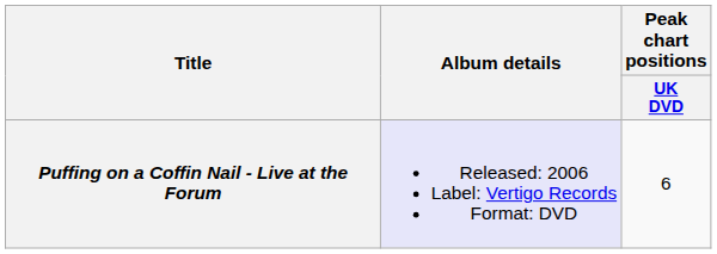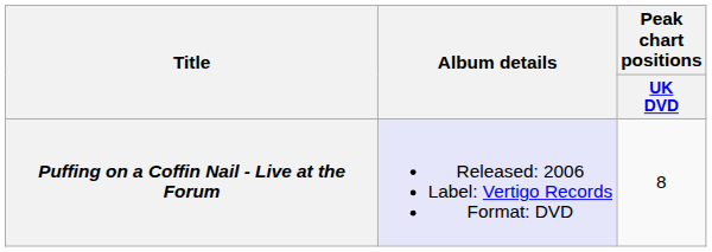Puffing on a Coffin Nail - Live at the Forum | Peak chart positions / UK DVD: 6 -> 8
